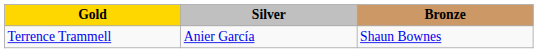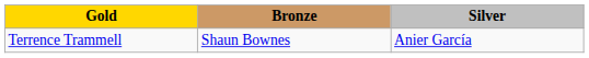columns swapped: Silver <-> Bronze
